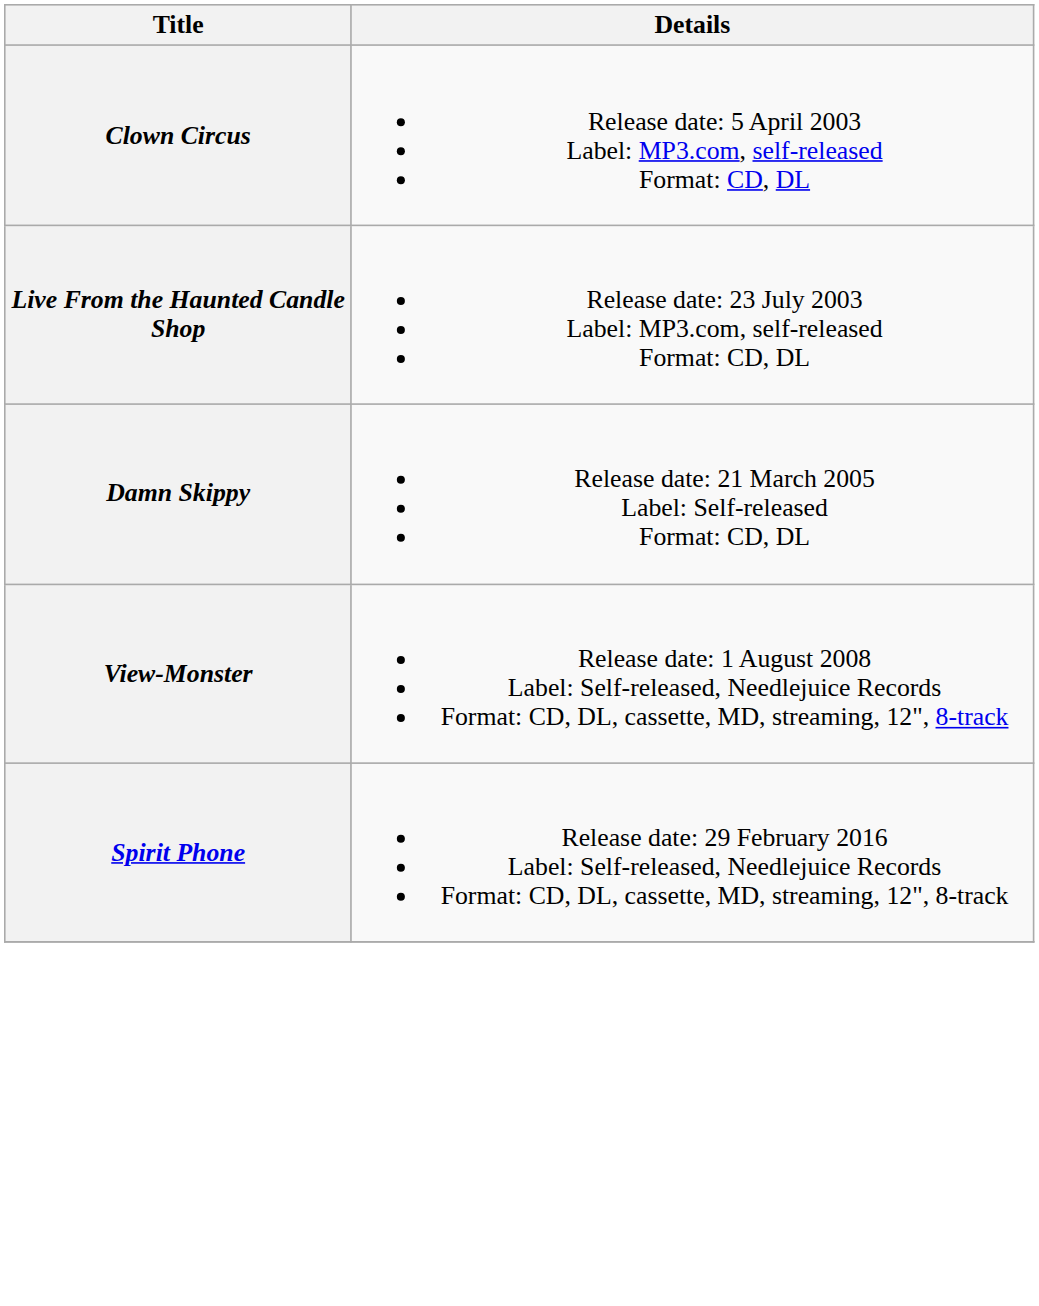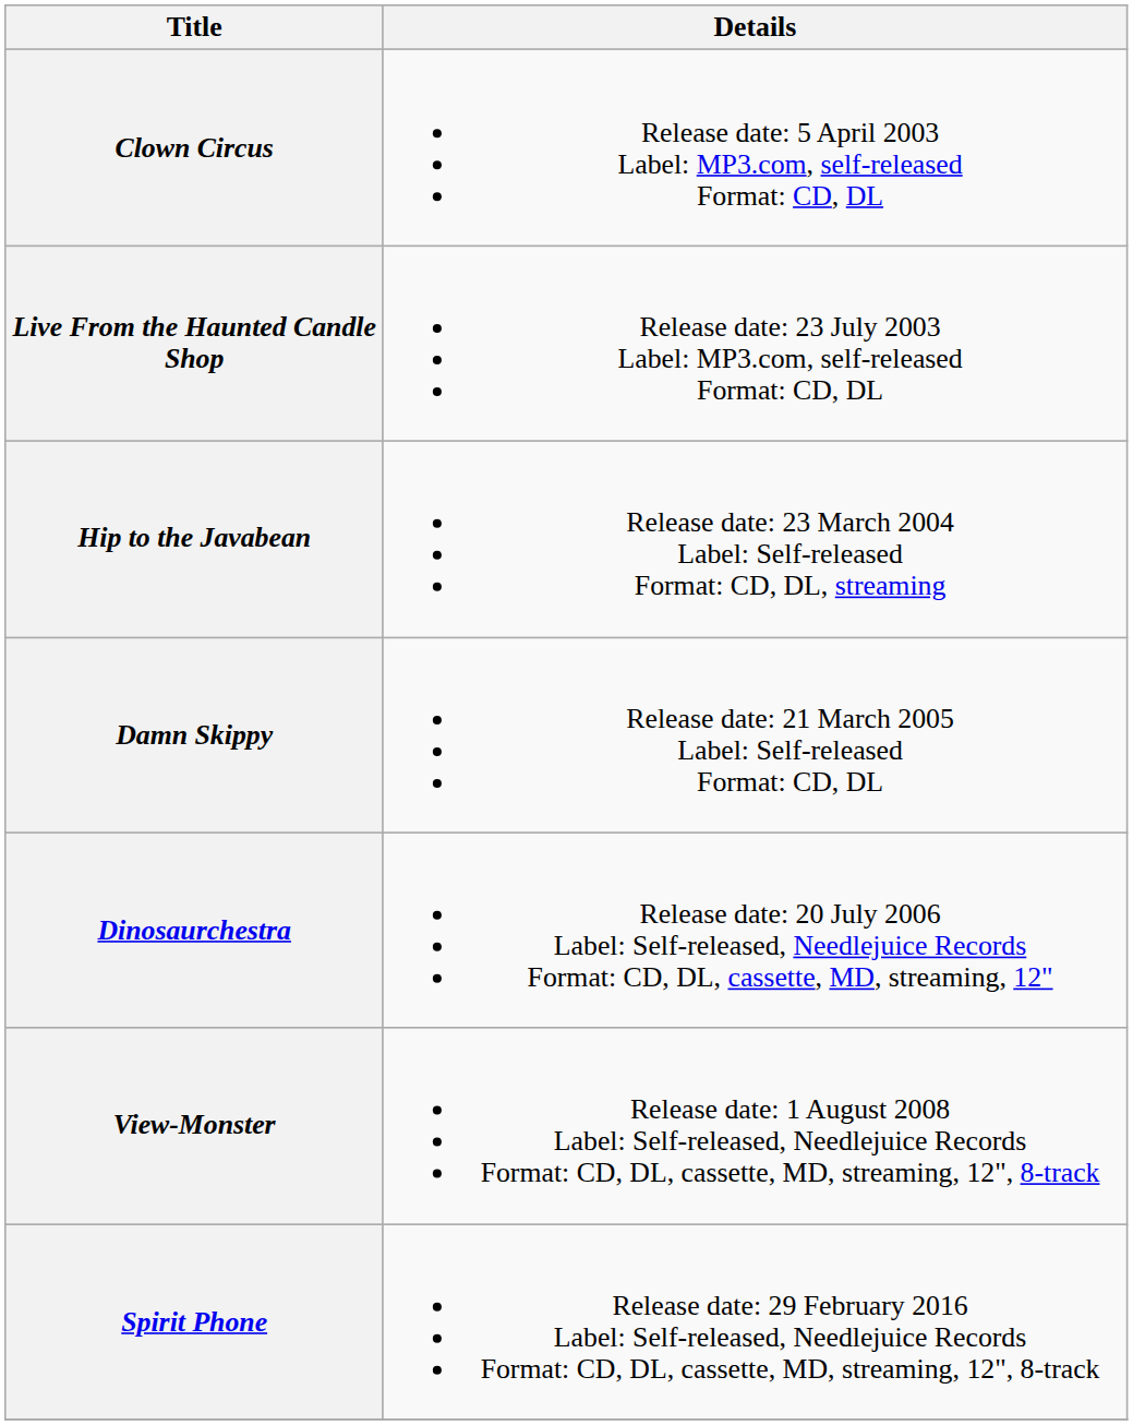+ row: Hip to the Javabean | Release date: 23 March 2004 Label: Self-released Format: CD, DL, streaming
+ row: Dinosaurchestra | Release date: 20 July 2006 Label: Self-released, Needlejuice Records Format: CD, DL, cassette, MD, streaming, 12"
